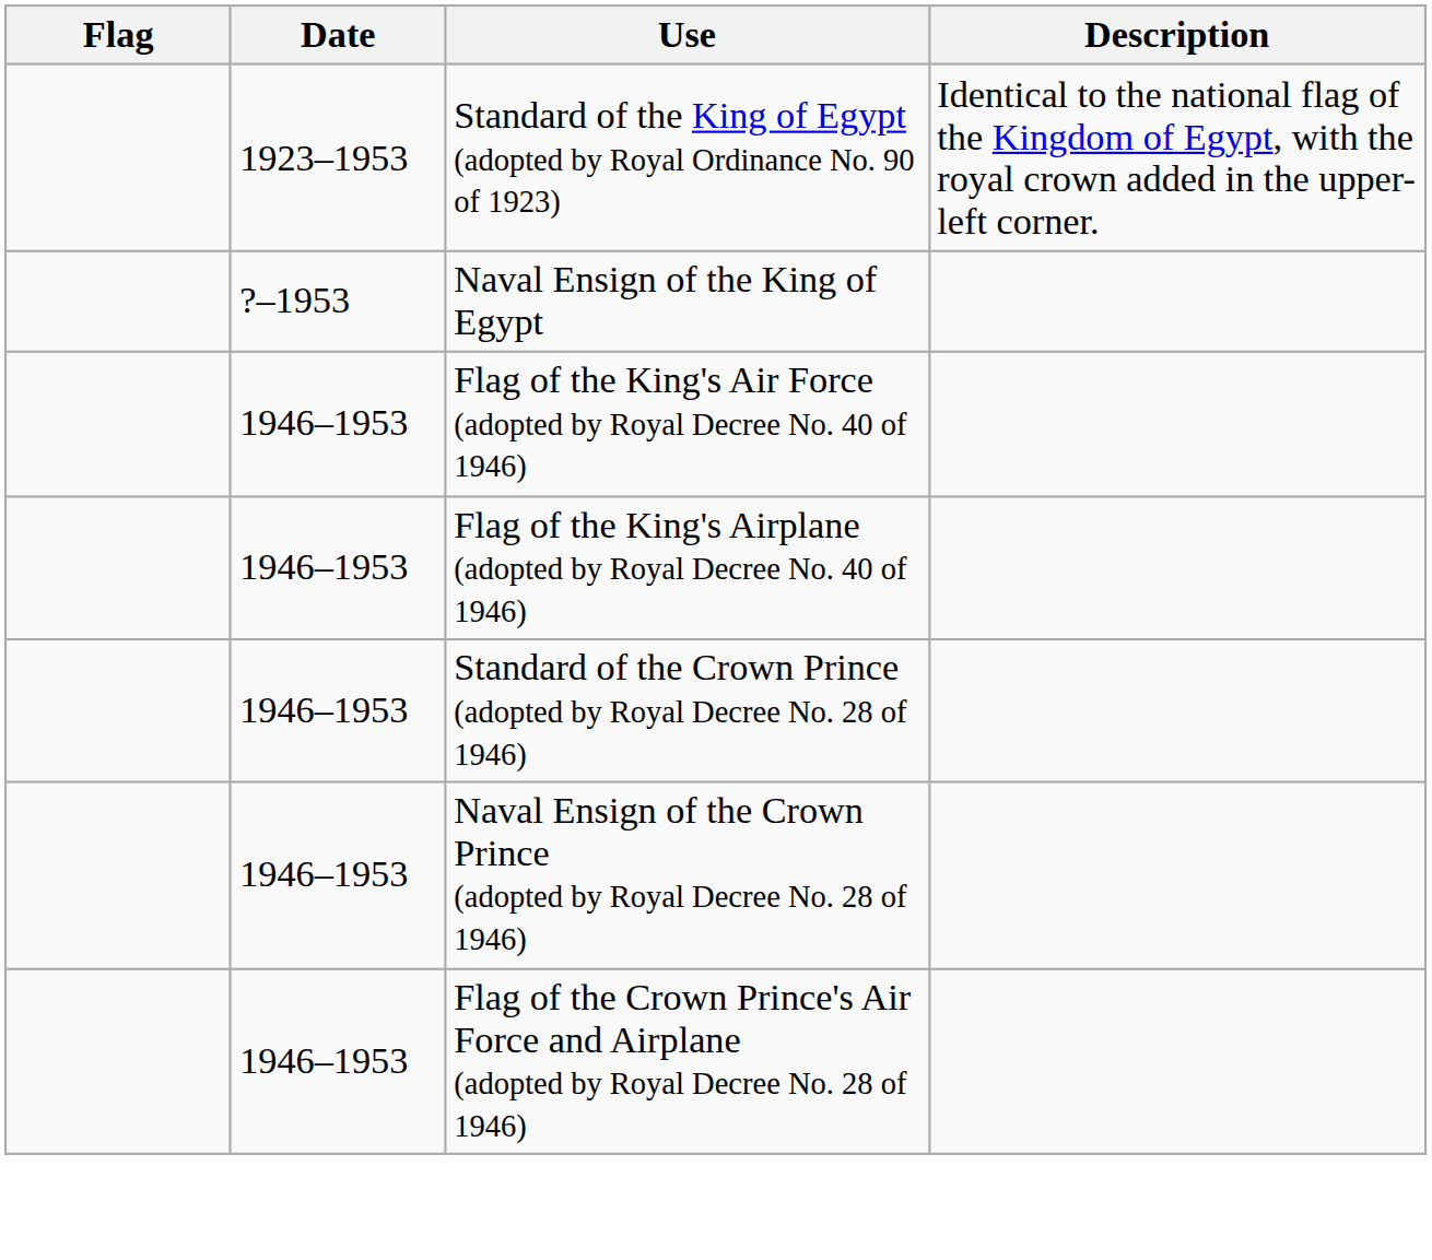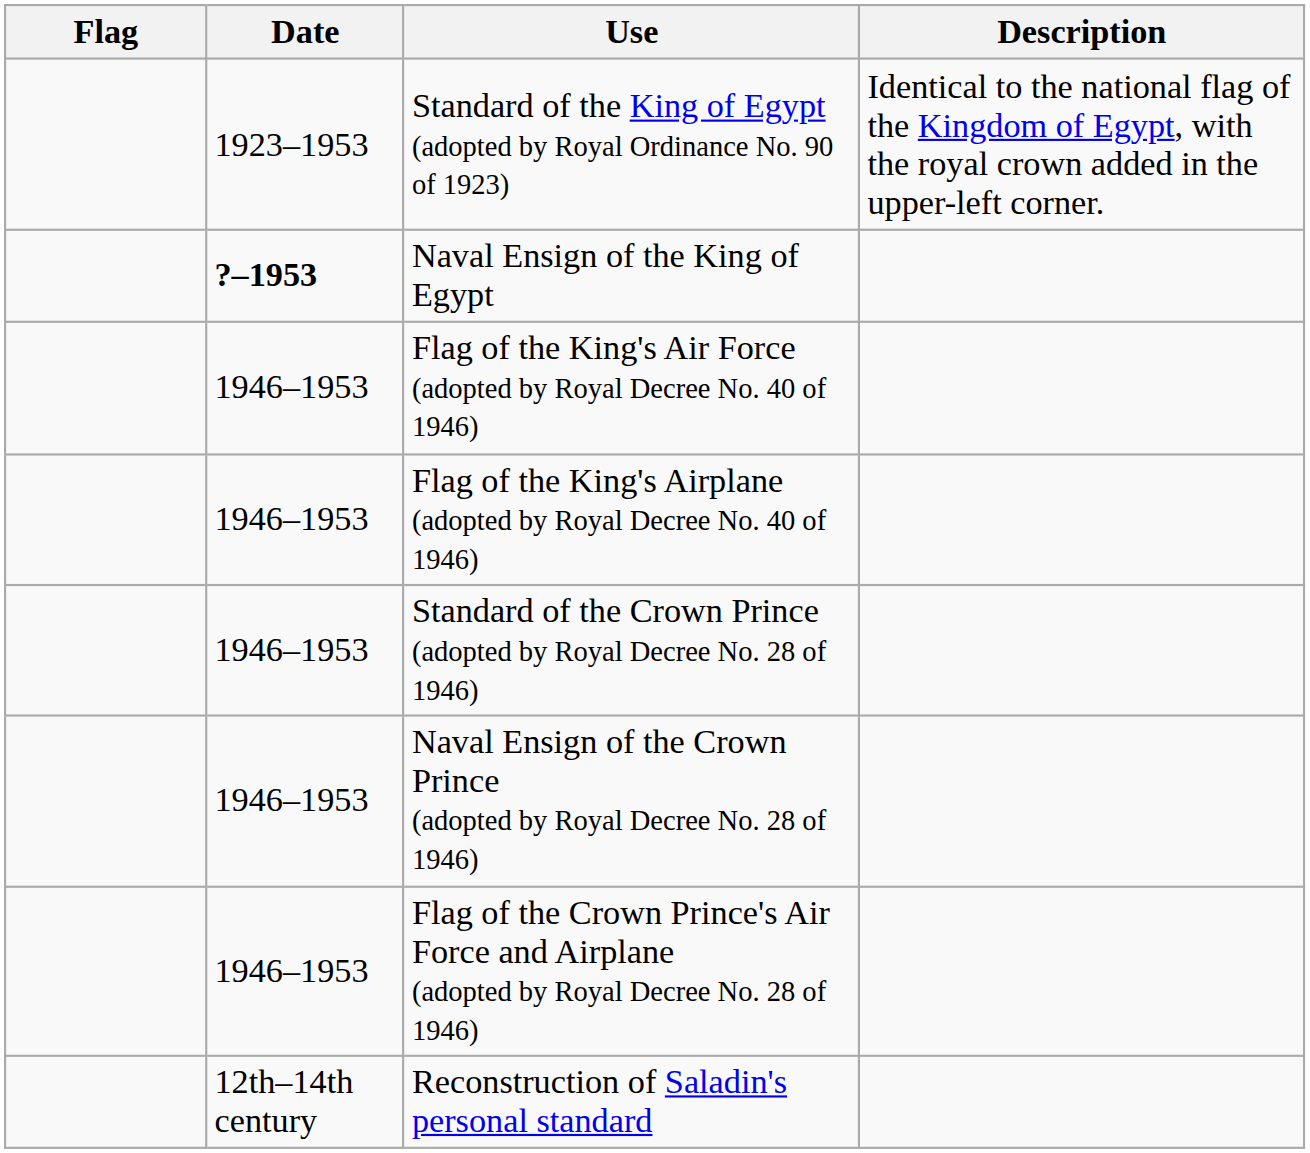Naval Ensign of the King of Egypt | Date: normal -> bold
+ row: 12th–14th century | Reconstruction of Saladin's personal standard
